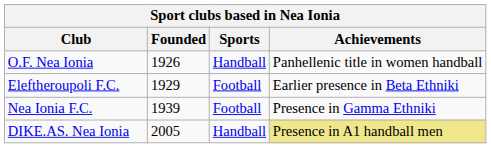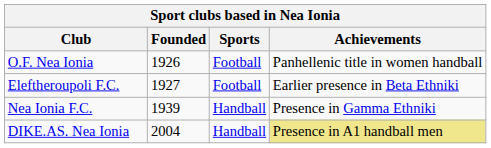O.F. Nea Ionia | Sports: Handball -> Football
Eleftheroupoli F.C. | Founded: 1929 -> 1927
Nea Ionia F.C. | Sports: Football -> Handball
DIKE.AS. Nea Ionia | Founded: 2005 -> 2004
